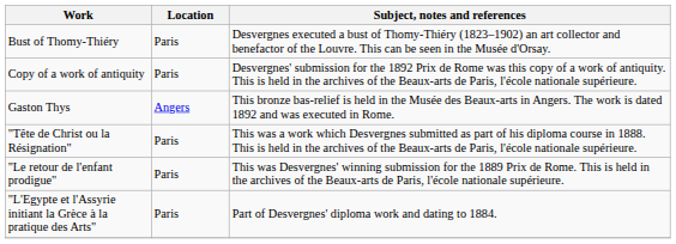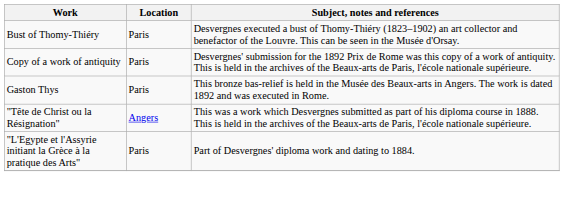Gaston Thys | Location: Angers -> Paris
"Tête de Christ ou la Résignation" | Location: Paris -> Angers
- row: "Le retour de l'enfant prodigue" | Paris | This was Desvergnes' winning submission for the 1889 Prix de Rome. This is held in the archives of the Beaux-arts de Paris, l'école nationale supérieure.
